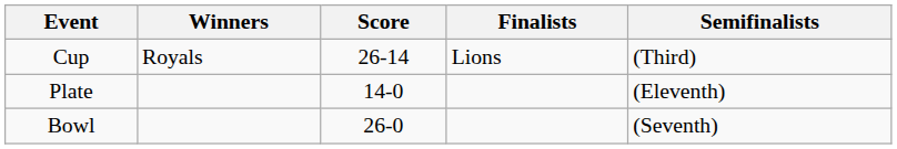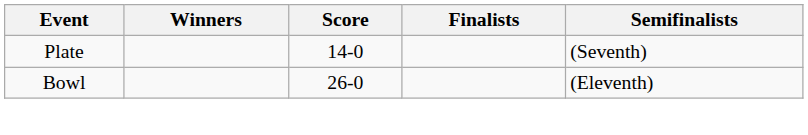- row: Cup | Royals | 26-14 | Lions | (Third)
Plate | Semifinalists: (Eleventh) -> (Seventh)
Bowl | Semifinalists: (Seventh) -> (Eleventh)
